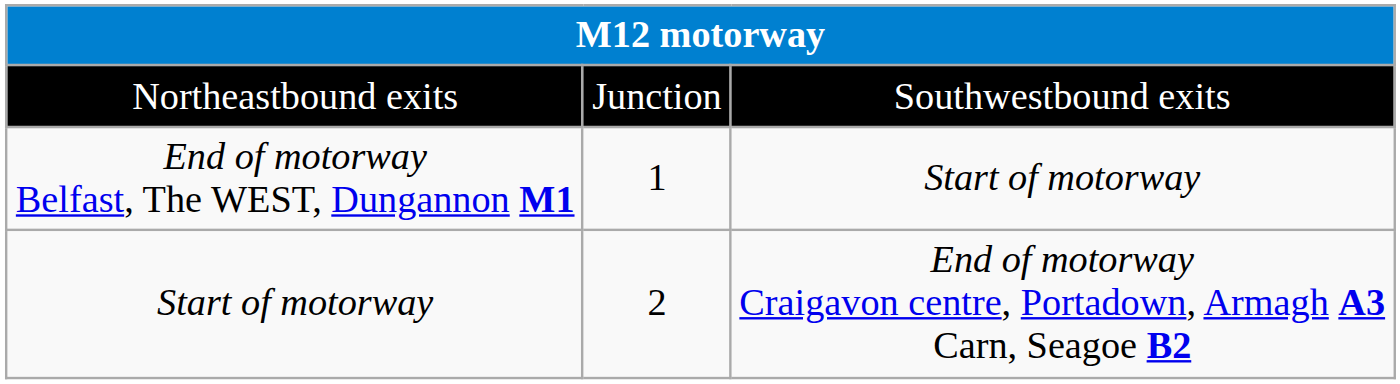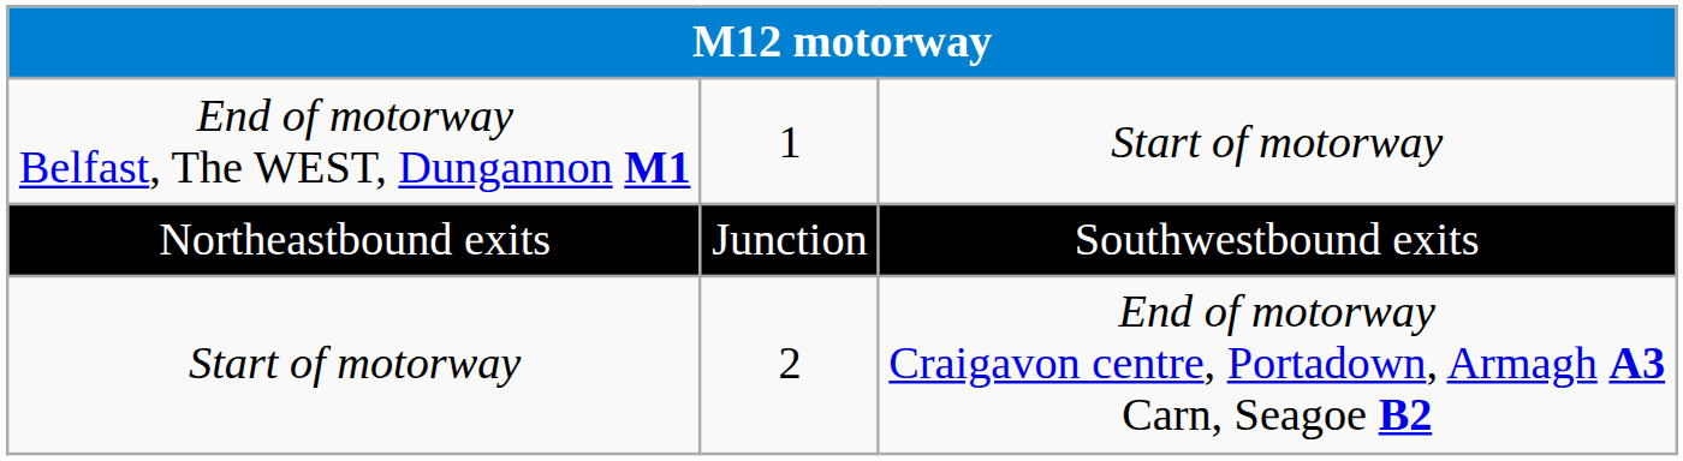rows swapped: Northeastbound exits <-> End of motorway Belfast, The WEST, Dungannon M1
